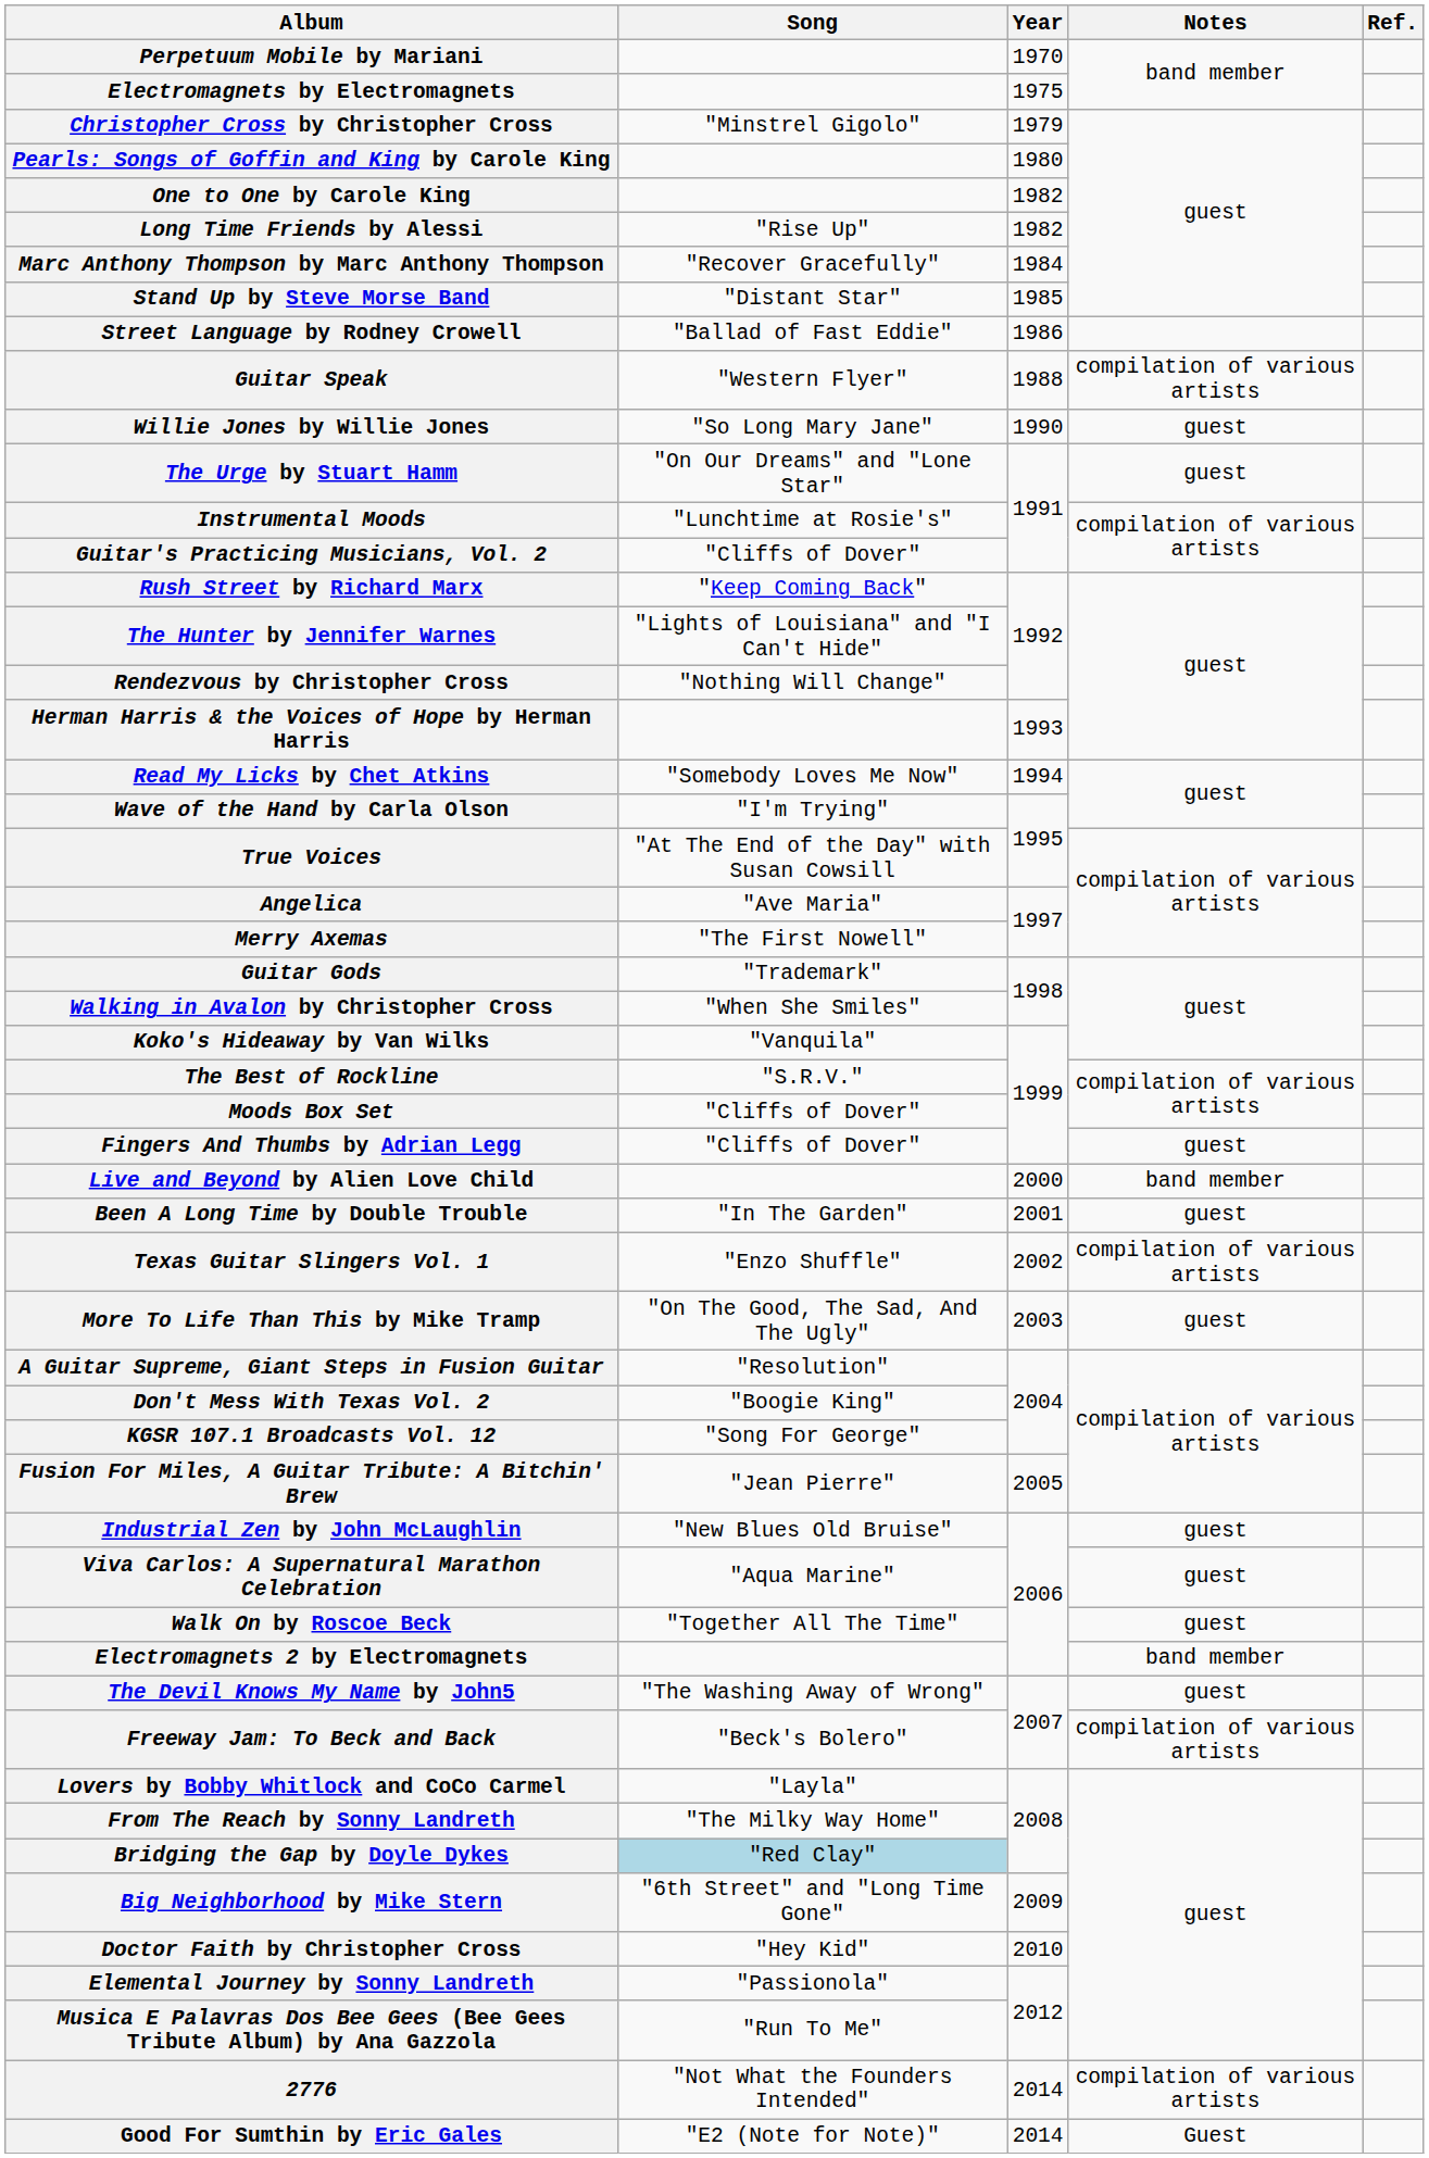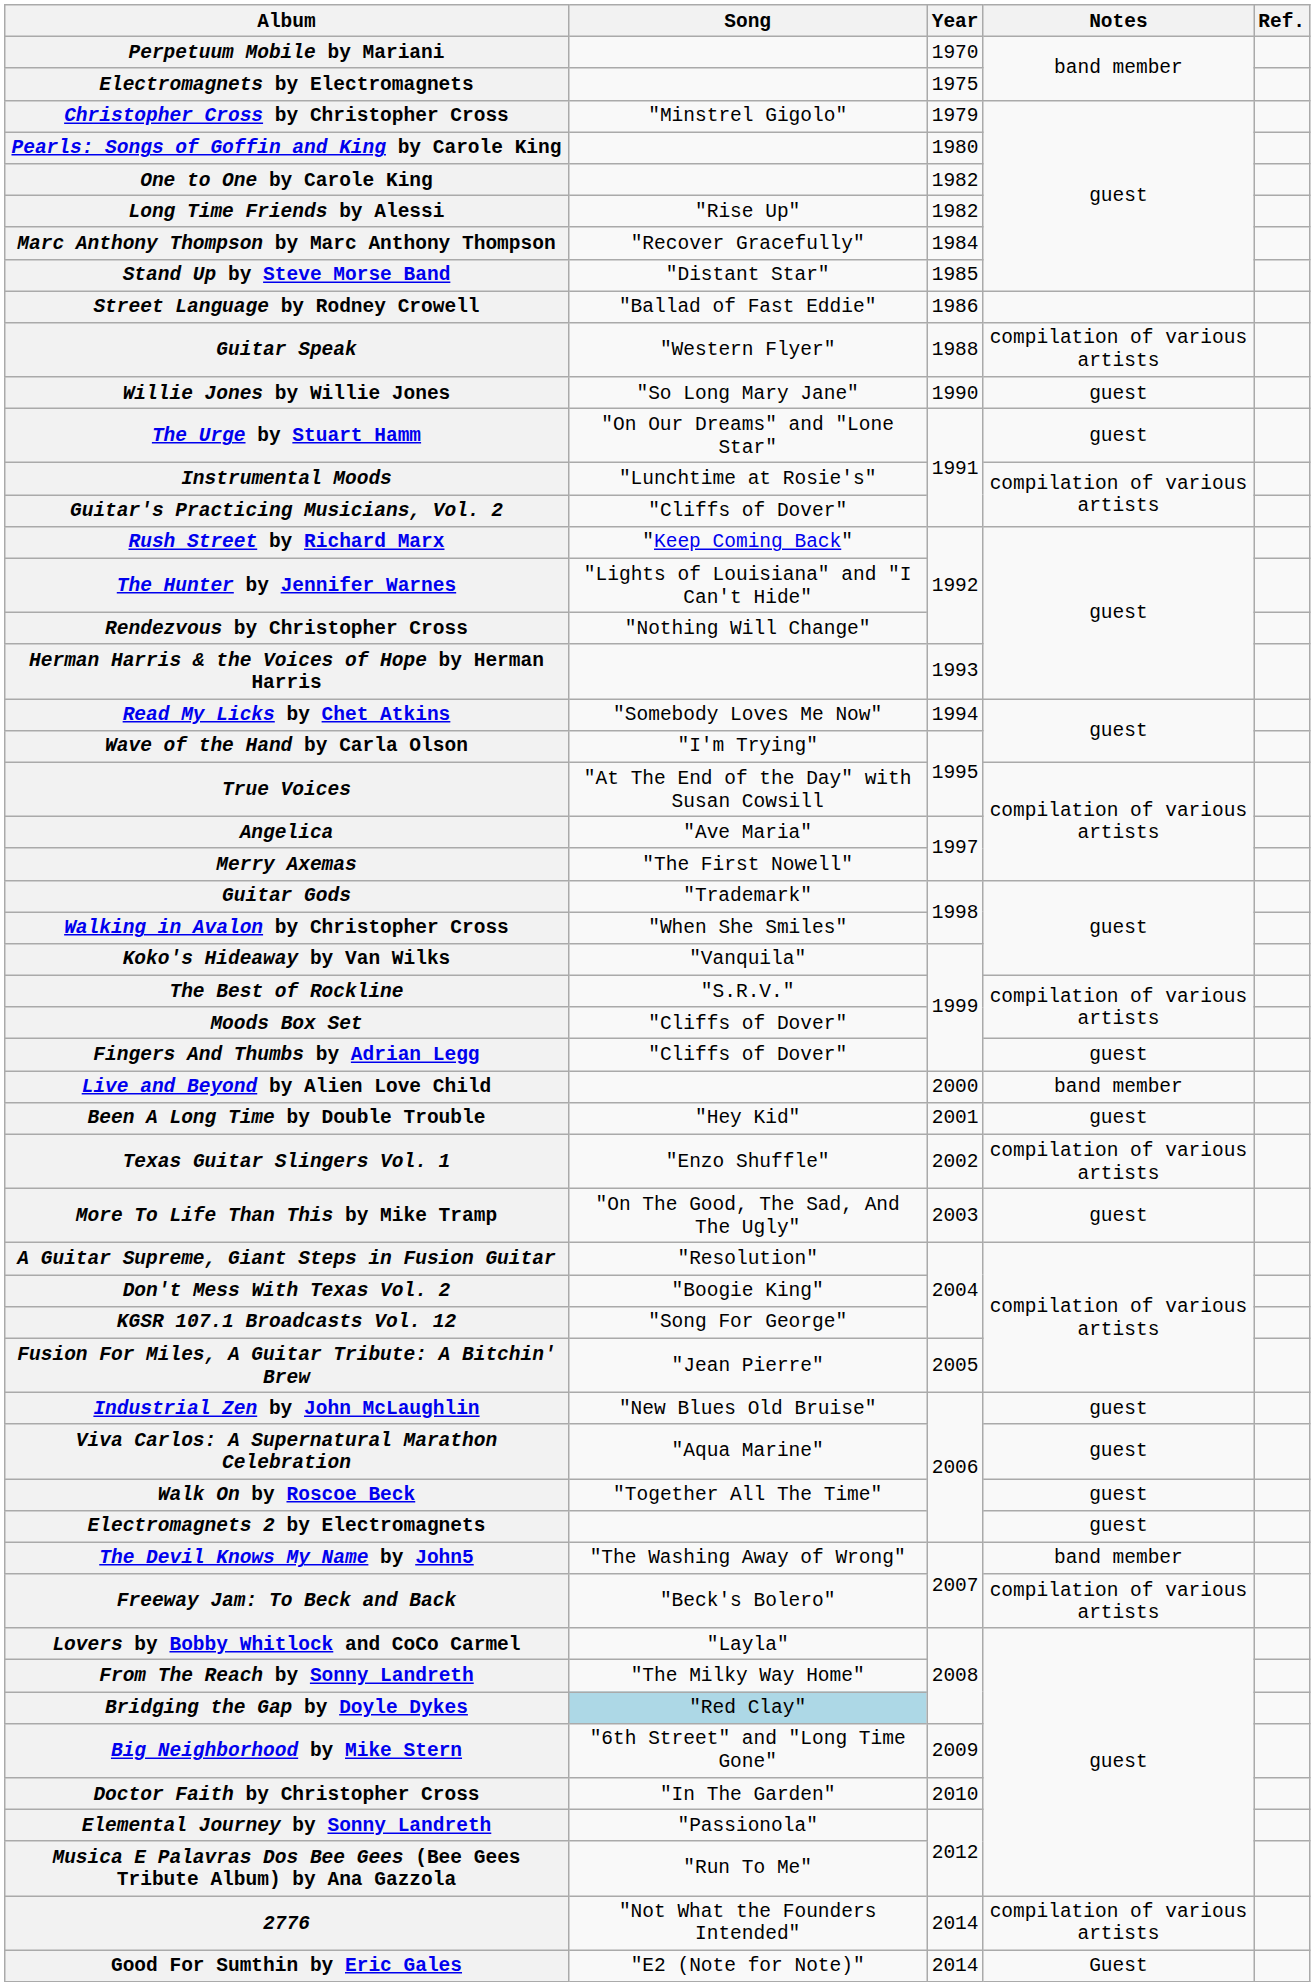Been A Long Time by Double Trouble | Song: "In The Garden" -> "Hey Kid"
Electromagnets 2 by Electromagnets | Notes: band member -> guest
The Devil Knows My Name by John5 | Notes: guest -> band member
Doctor Faith by Christopher Cross | Song: "Hey Kid" -> "In The Garden"
